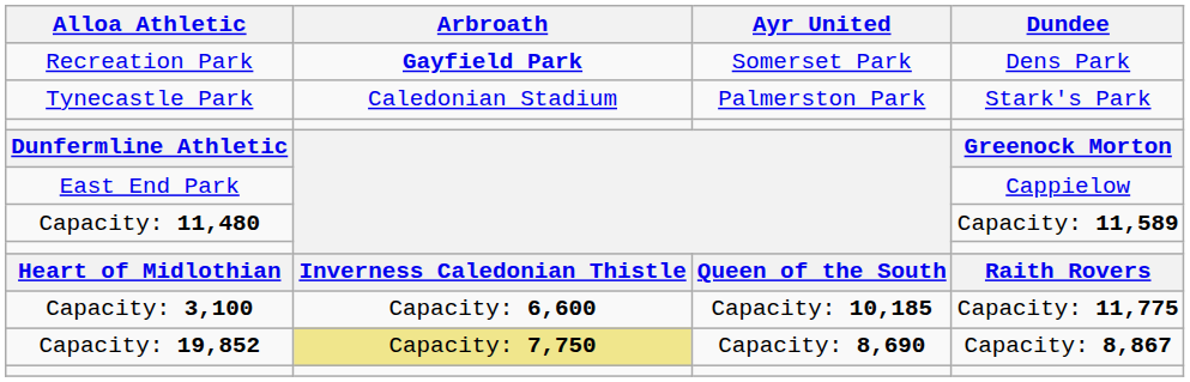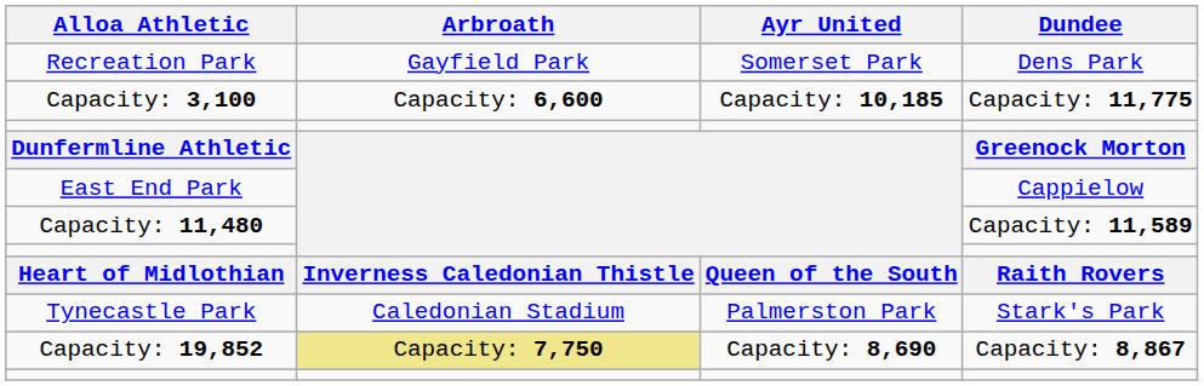Recreation Park | Arbroath: bold -> normal
rows swapped: Capacity: 3,100 <-> Tynecastle Park
